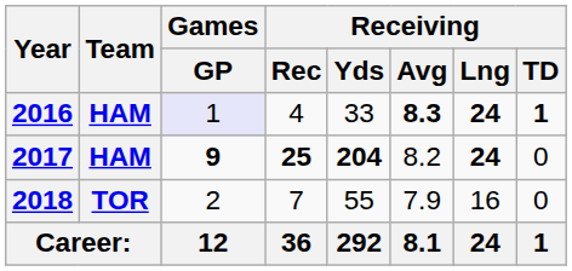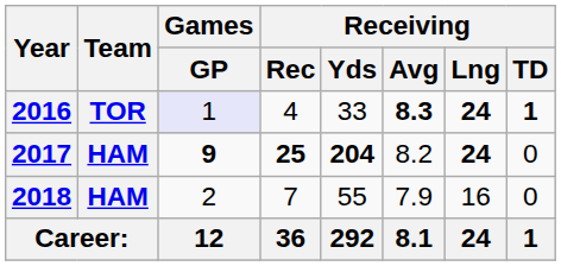2016 | Team: HAM -> TOR
2018 | Team: TOR -> HAM
